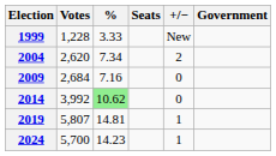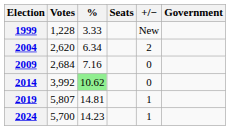2004 | %: 7.34 -> 6.34
